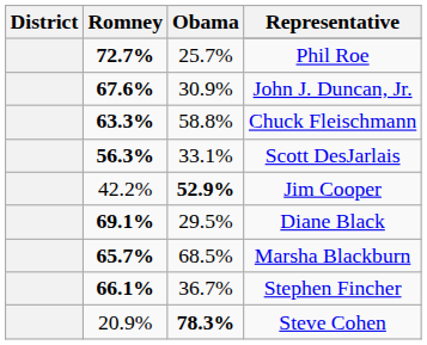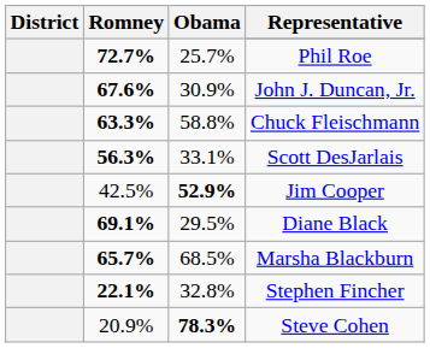Jim Cooper | Romney: 42.2% -> 42.5%
Stephen Fincher | Romney: 66.1% -> 22.1%
Stephen Fincher | Obama: 36.7% -> 32.8%
